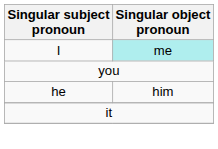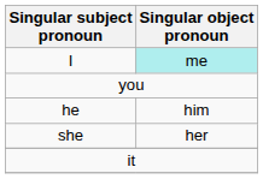+ row: she | her
